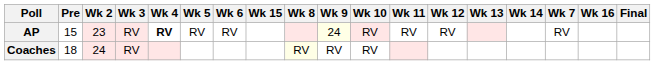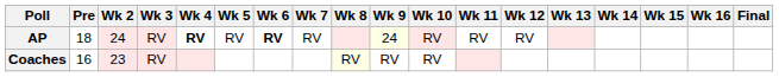columns swapped: Wk 7 <-> Wk 15
AP | Pre: 15 -> 18
AP | Wk 2: 23 -> 24
AP | Wk 6: normal -> bold
Coaches | Pre: 18 -> 16
Coaches | Wk 2: 24 -> 23
